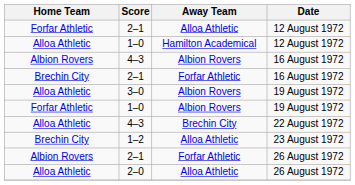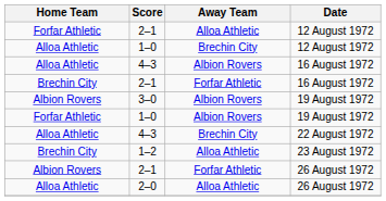1–0 / 12 August 1972 | Away Team: Hamilton Academical -> Brechin City
4–3 / 16 August 1972 | Home Team: Albion Rovers -> Alloa Athletic
3–0 | Home Team: Alloa Athletic -> Albion Rovers
